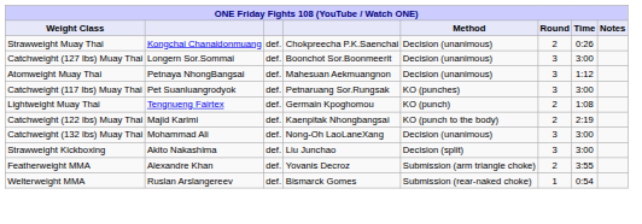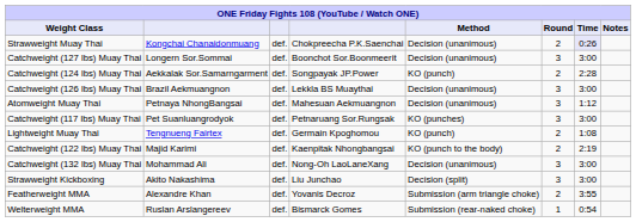Strawweight Muay Thai | Time: no background -> lavender background
+ row: Catchweight (124 lbs) Muay Thai | Aekkalak Sor.Samarngarment | def. | Songpayak JP.Power | KO (punch) | 2 | 2:28
+ row: Catchweight (126 lbs) Muay Thai | Brazil Aekmuangnon | def. | Lekkla BS Muaythai | Decision (unanimous) | 3 | 3:00
